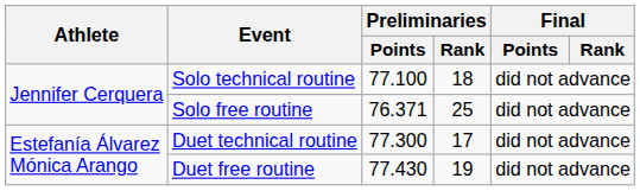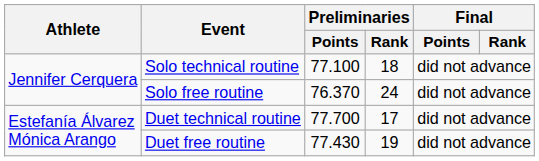Solo free routine | Preliminaries / Points: 76.371 -> 76.370
Solo free routine | Preliminaries / Rank: 25 -> 24
Duet technical routine | Preliminaries / Points: 77.300 -> 77.700
